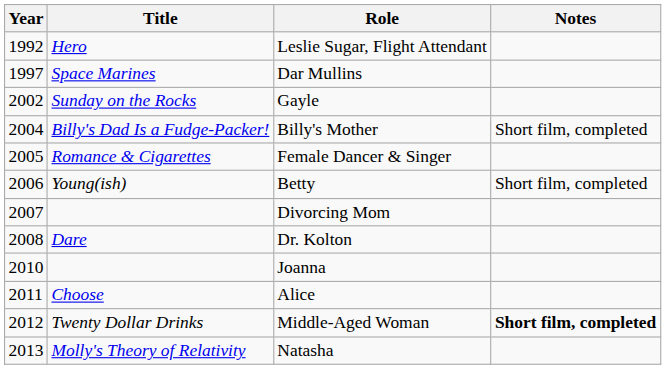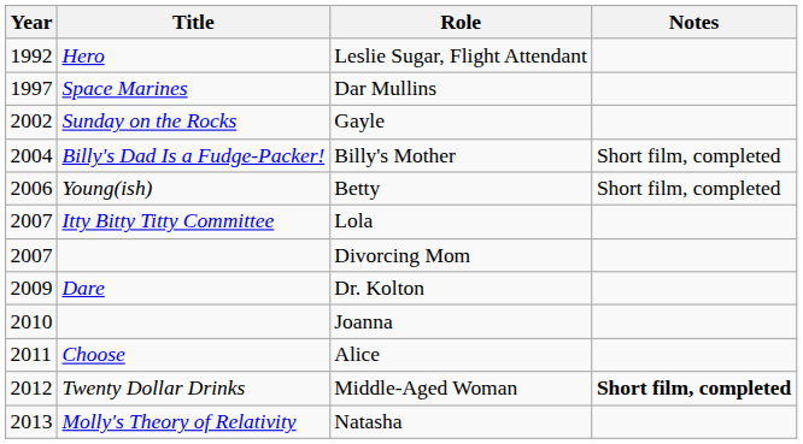- row: 2005 | Romance & Cigarettes | Female Dancer & Singer
+ row: 2007 | Itty Bitty Titty Committee | Lola
Dr. Kolton | Year: 2008 -> 2009
